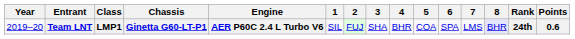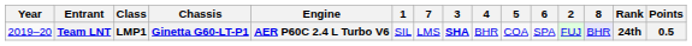columns swapped: 2 <-> 7
Team LNT | 3: normal -> bold
Team LNT | Points: 0.6 -> 0.5
